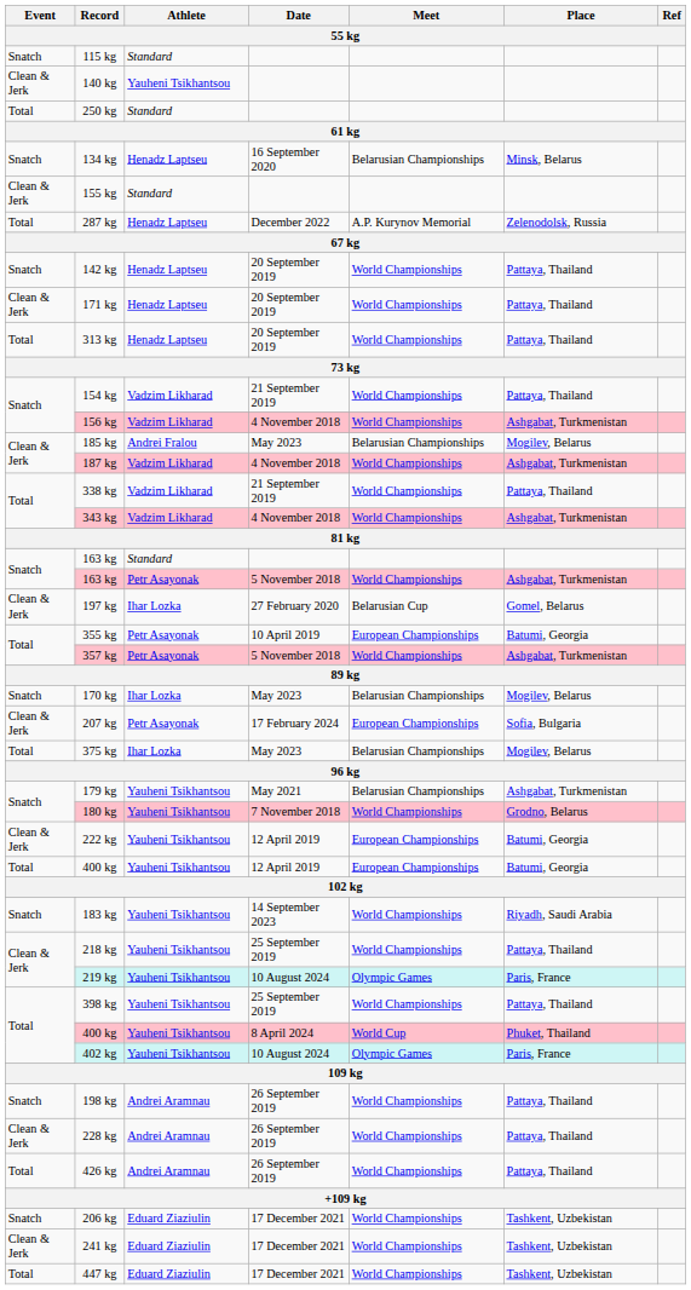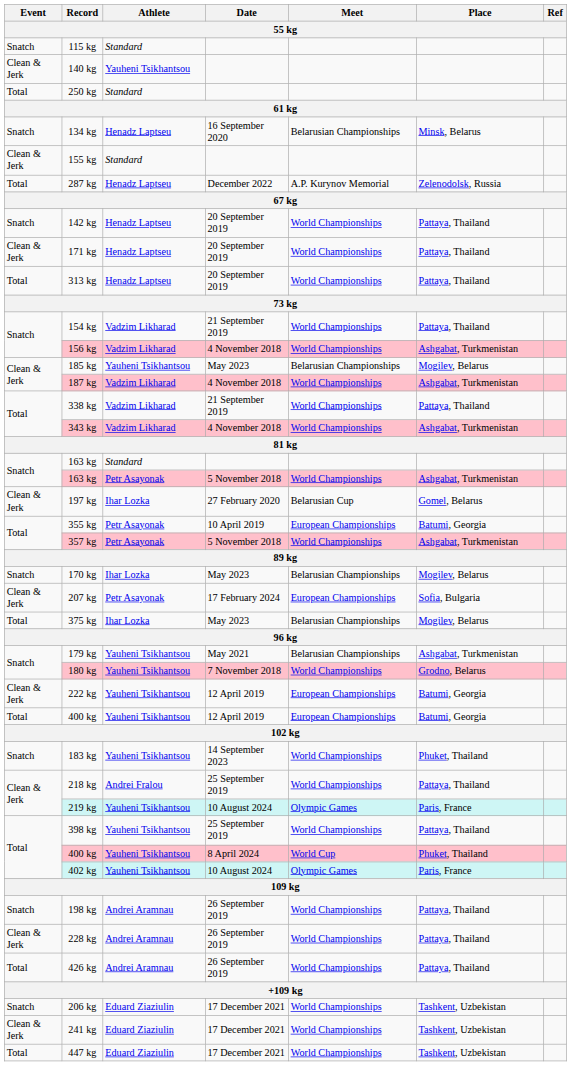185 kg | Athlete: Andrei Fralou -> Yauheni Tsikhantsou
183 kg | Place: Riyadh, Saudi Arabia -> Phuket, Thailand
218 kg | Athlete: Yauheni Tsikhantsou -> Andrei Fralou
